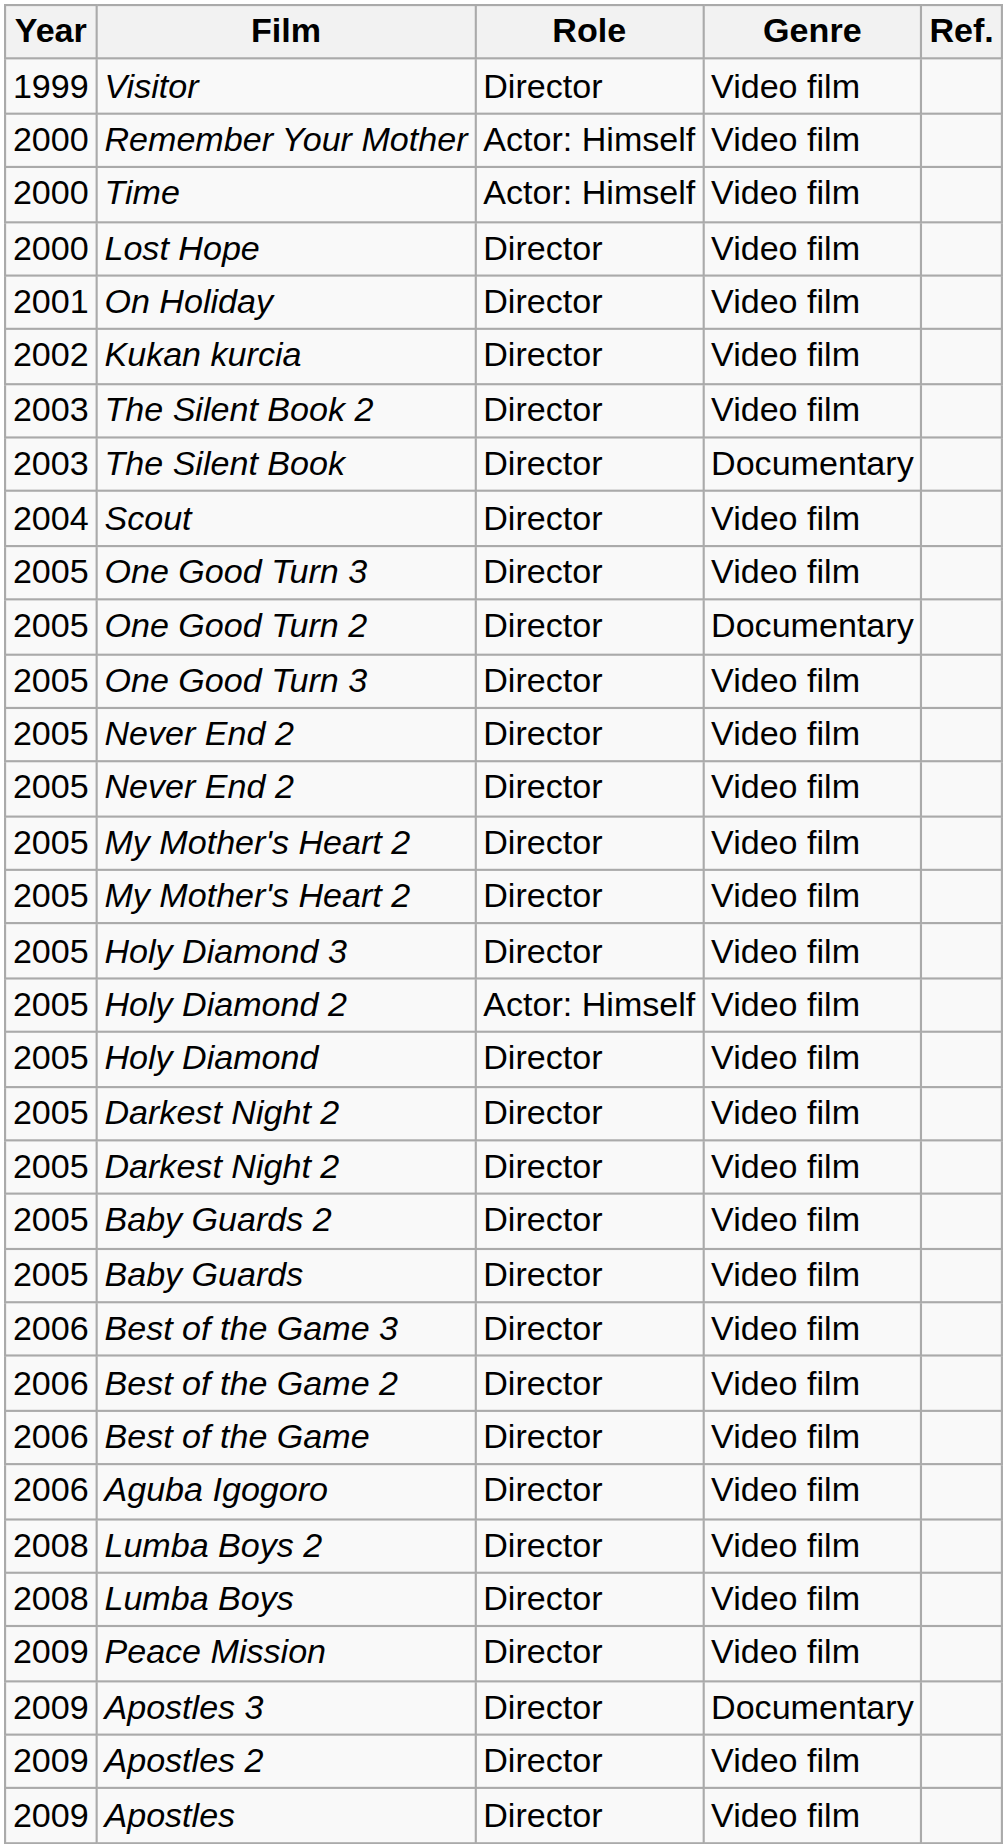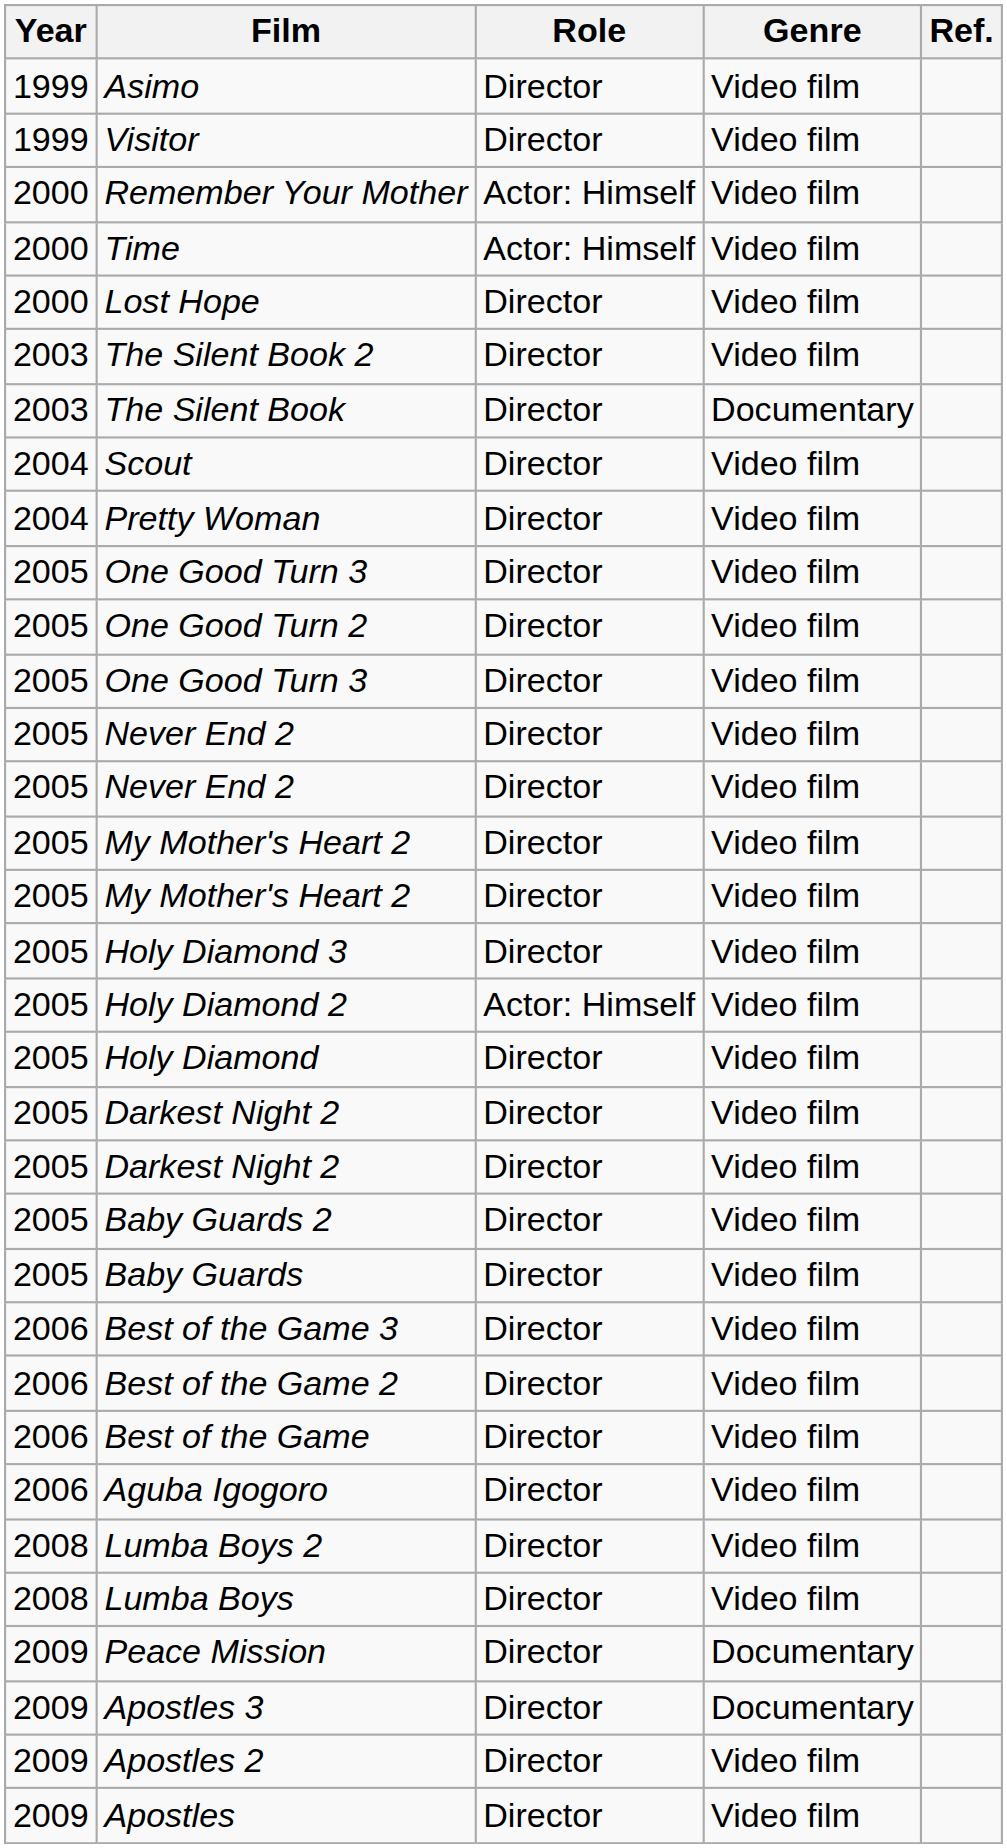+ row: 1999 | Asimo | Director | Video film
- row: 2001 | On Holiday | Director | Video film
- row: 2002 | Kukan kurcia | Director | Video film
+ row: 2004 | Pretty Woman | Director | Video film
One Good Turn 2 | Genre: Documentary -> Video film
Peace Mission | Genre: Video film -> Documentary
